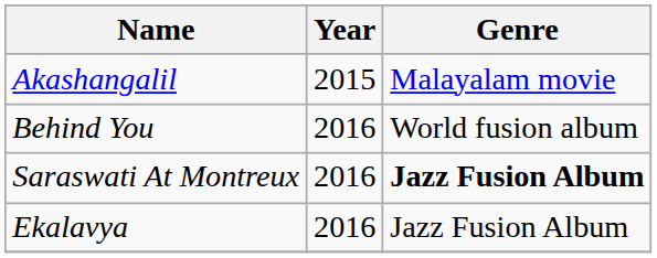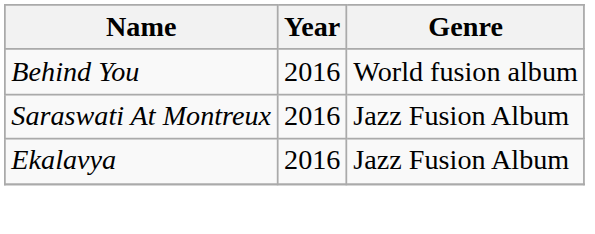- row: Akashangalil | 2015 | Malayalam movie
Saraswati At Montreux | Genre: bold -> normal
